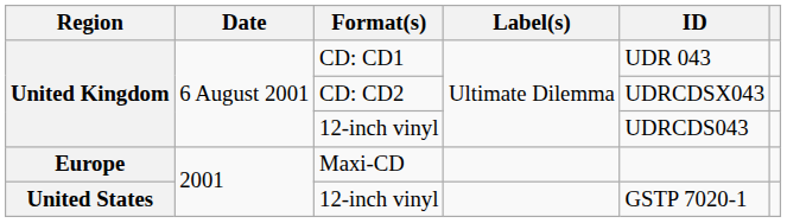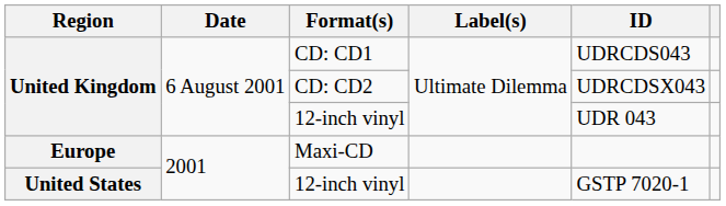CD: CD1 | ID: UDR 043 -> UDRCDS043
United Kingdom / 12-inch vinyl | ID: UDRCDS043 -> UDR 043
